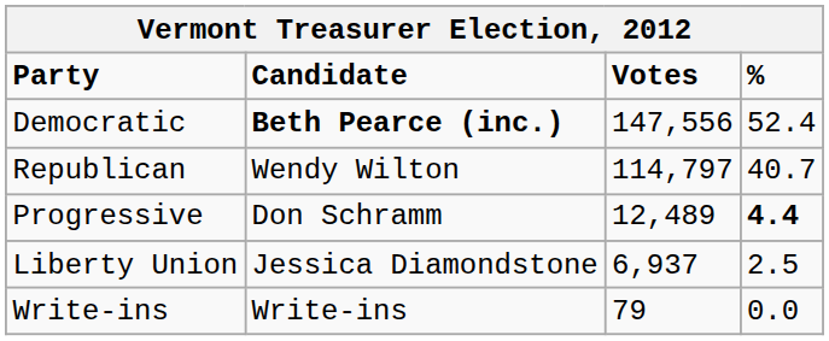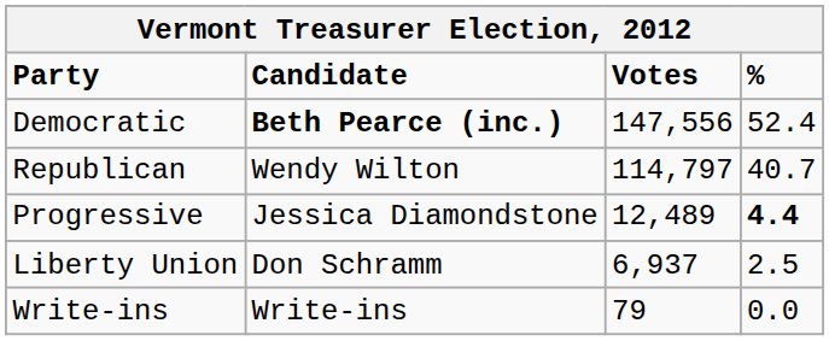Progressive | Candidate: Don Schramm -> Jessica Diamondstone
Liberty Union | Candidate: Jessica Diamondstone -> Don Schramm
